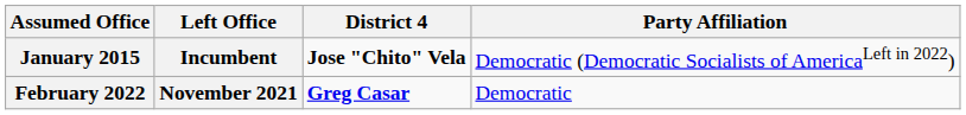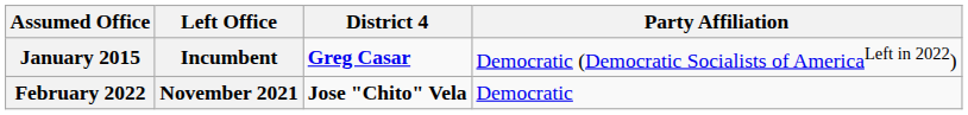January 2015 | District 4: Jose "Chito" Vela -> Greg Casar
February 2022 | District 4: Greg Casar -> Jose "Chito" Vela
